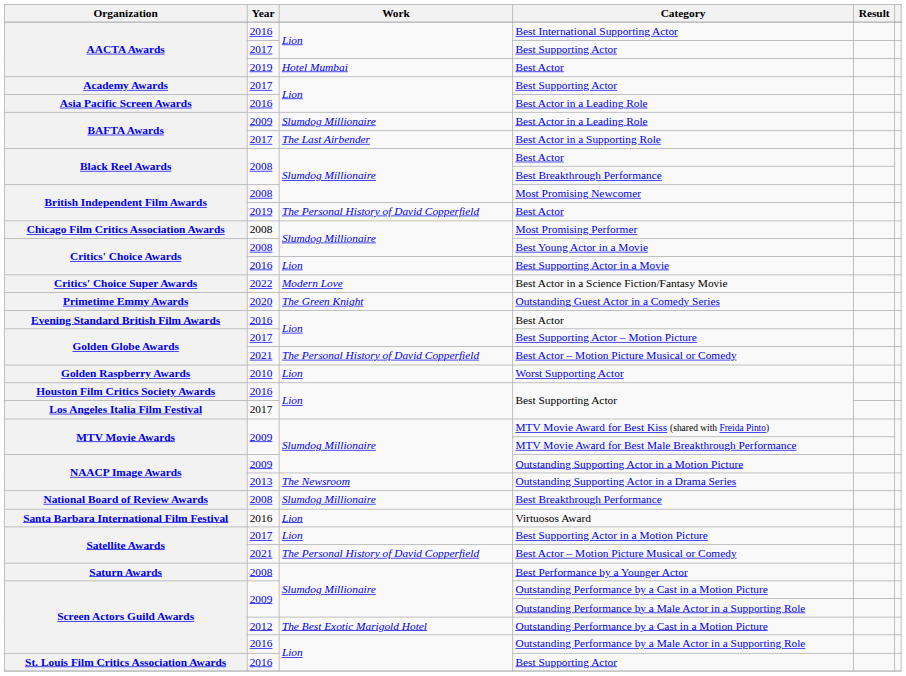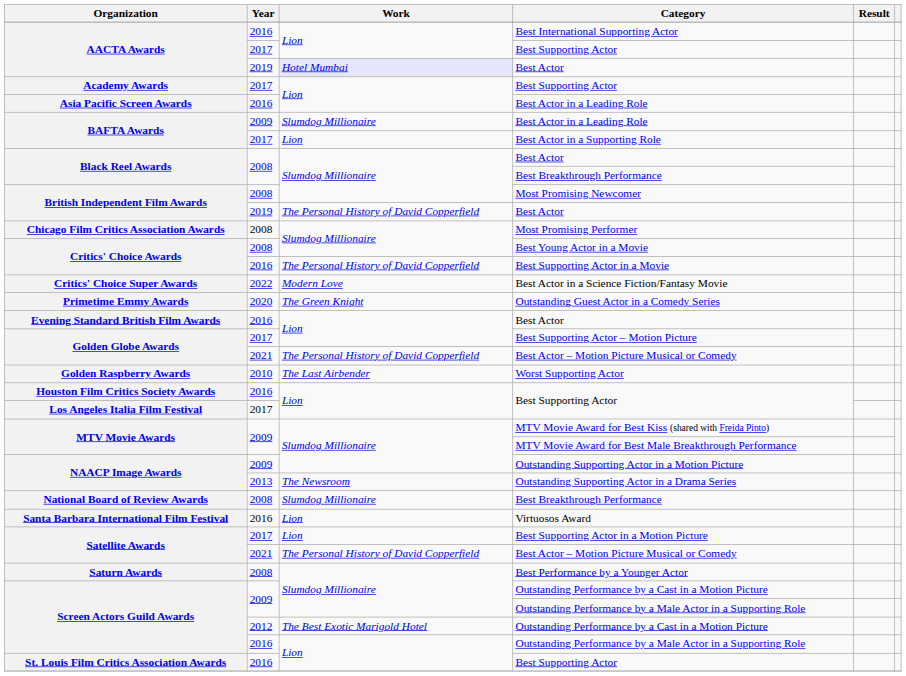AACTA Awards / Best Actor | Work: no background -> lavender background
Best Actor in a Supporting Role | Work: The Last Airbender -> Lion
Best Supporting Actor in a Movie | Work: Lion -> The Personal History of David Copperfield
Worst Supporting Actor | Work: Lion -> The Last Airbender
